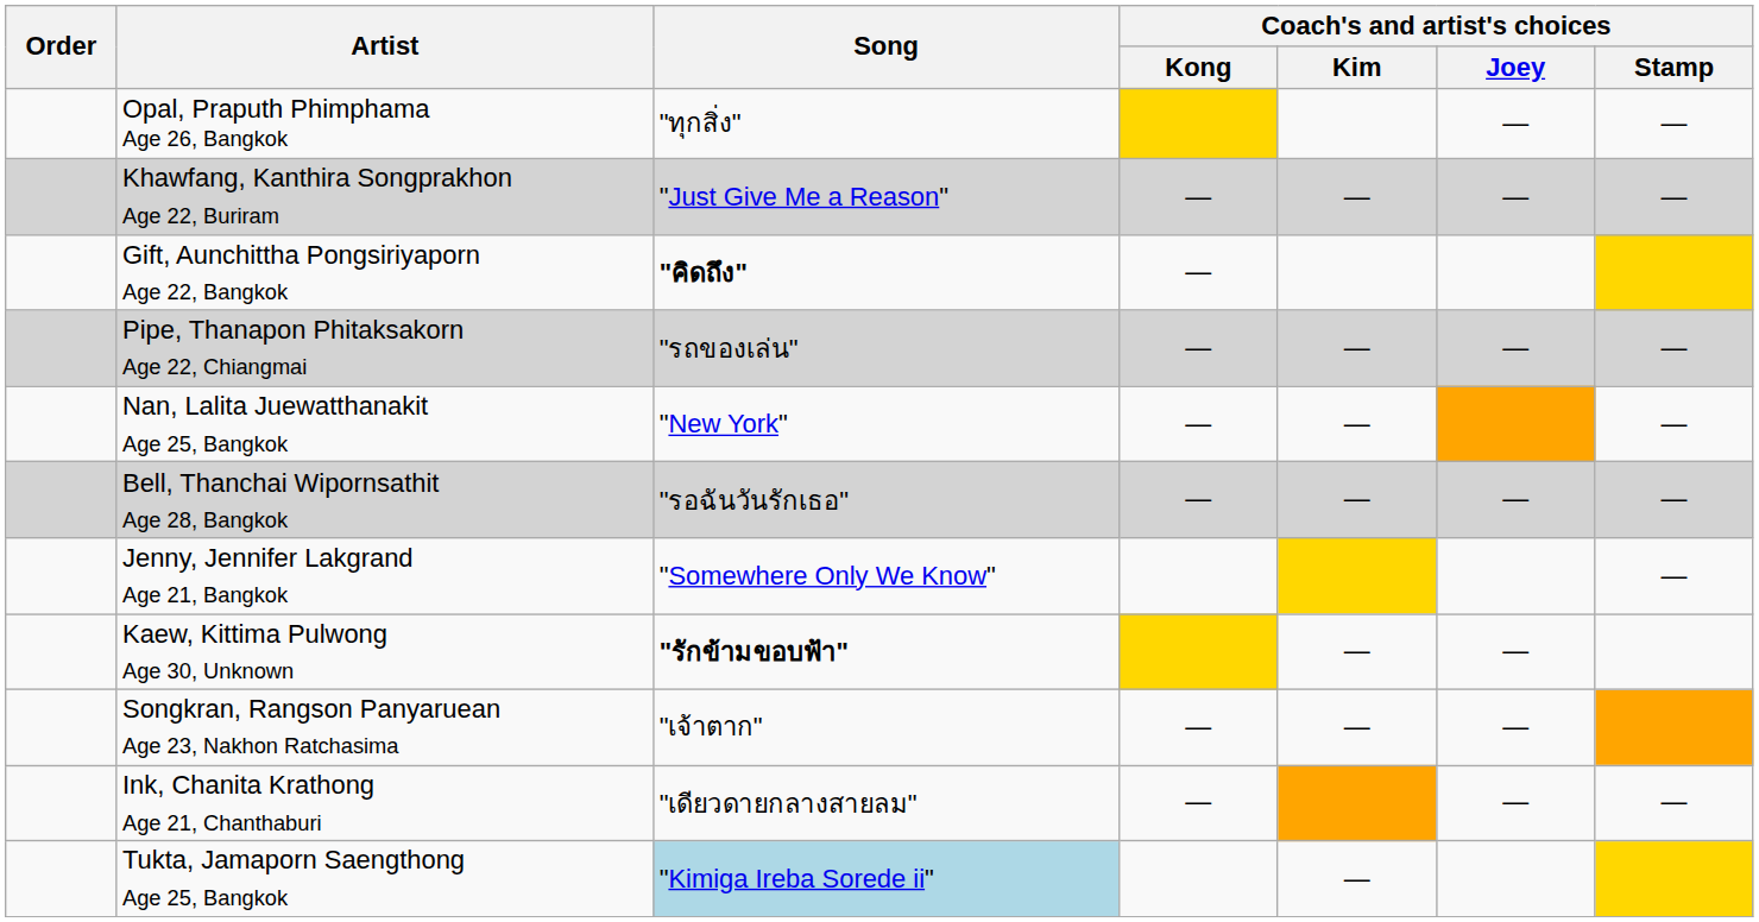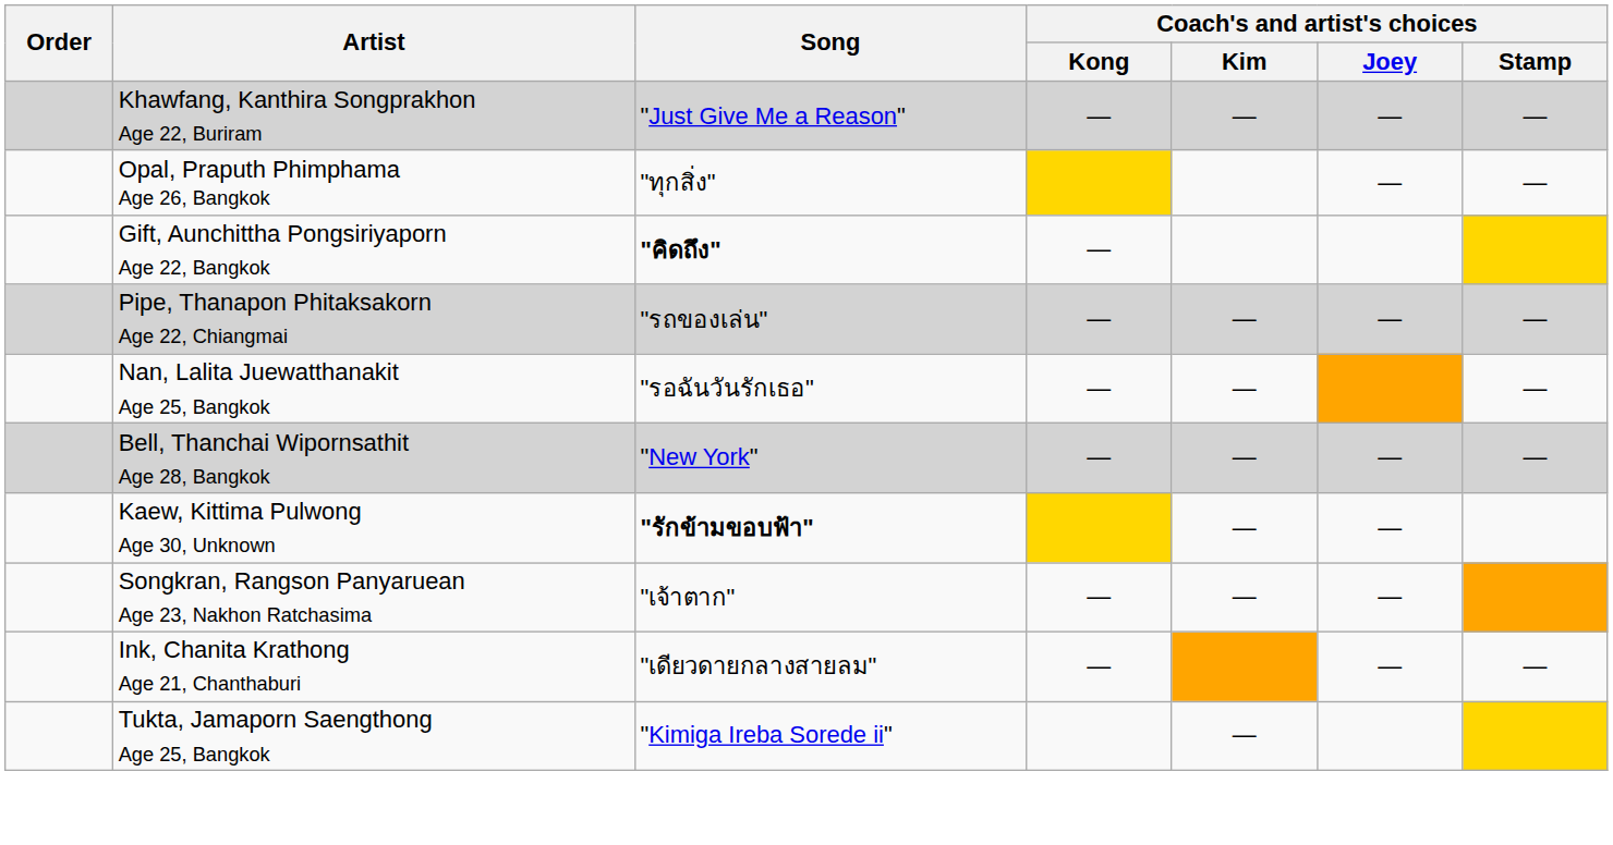rows swapped: Khawfang, Kanthira Songprakhon Age 22, Buriram <-> Opal, Praputh Phimphama Age 26, Bangkok
Nan, Lalita Juewatthanakit Age 25, Bangkok | Song: "New York" -> "รอฉันวันรักเธอ"
Bell, Thanchai Wipornsathit Age 28, Bangkok | Song: "รอฉันวันรักเธอ" -> "New York"
- row: Jenny, Jennifer Lakgrand Age 21, Bangkok | "Somewhere Only We Know" | —
Tukta, Jamaporn Saengthong Age 25, Bangkok | Song: lightblue background -> no background
